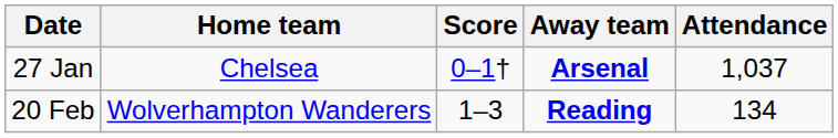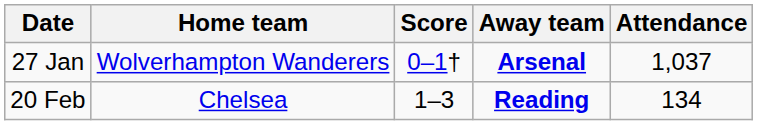27 Jan | Home team: Chelsea -> Wolverhampton Wanderers
20 Feb | Home team: Wolverhampton Wanderers -> Chelsea
